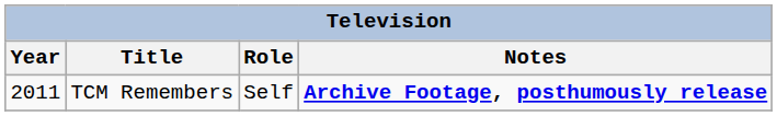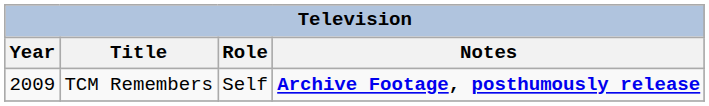TCM Remembers | Year: 2011 -> 2009
